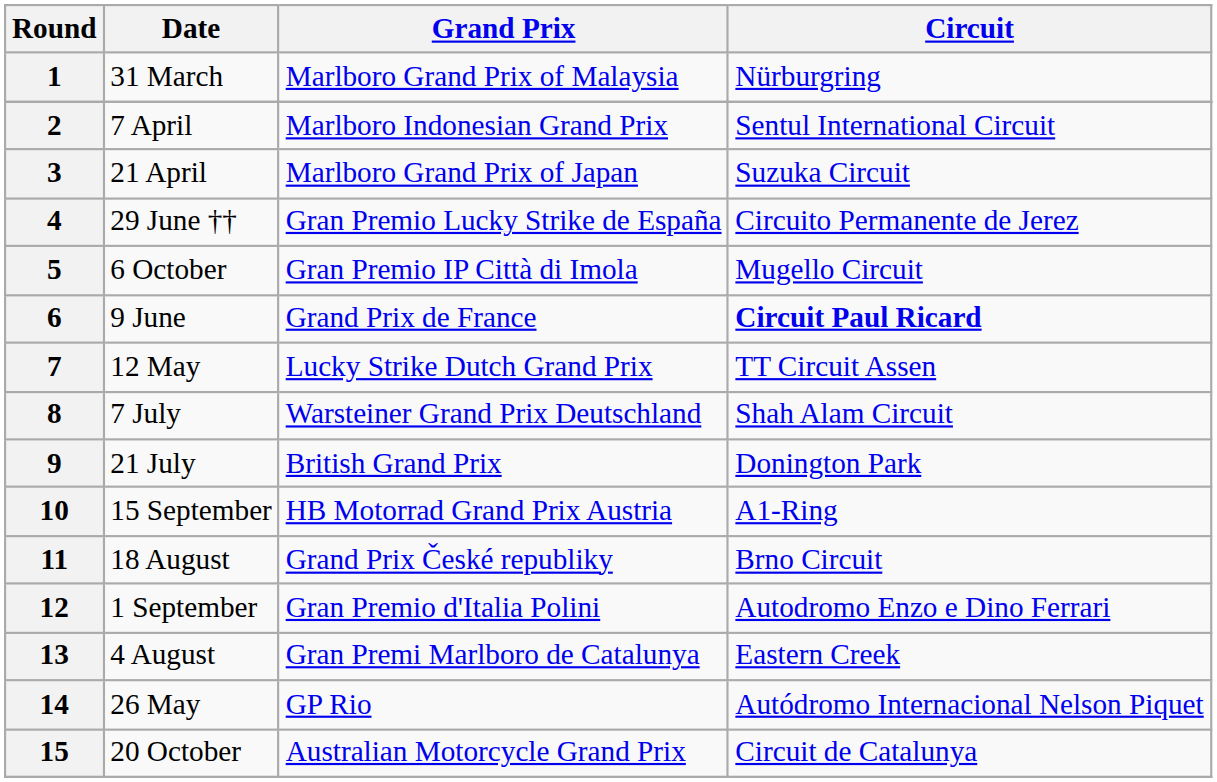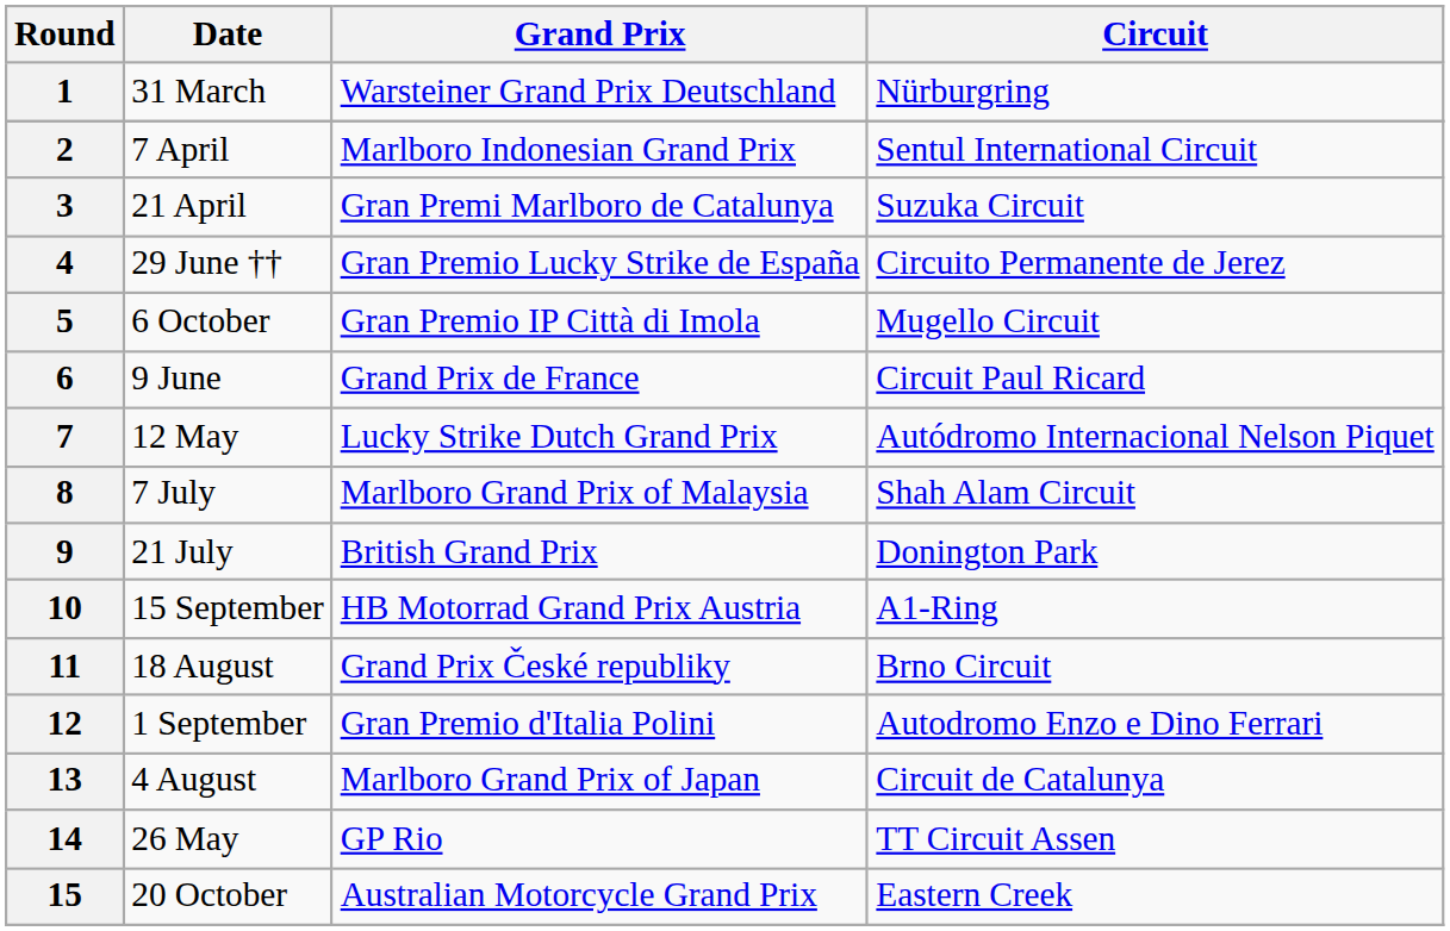1 | Grand Prix: Marlboro Grand Prix of Malaysia -> Warsteiner Grand Prix Deutschland
3 | Grand Prix: Marlboro Grand Prix of Japan -> Gran Premi Marlboro de Catalunya
6 | Circuit: bold -> normal
7 | Circuit: TT Circuit Assen -> Autódromo Internacional Nelson Piquet
8 | Grand Prix: Warsteiner Grand Prix Deutschland -> Marlboro Grand Prix of Malaysia
13 | Grand Prix: Gran Premi Marlboro de Catalunya -> Marlboro Grand Prix of Japan
13 | Circuit: Eastern Creek -> Circuit de Catalunya
14 | Circuit: Autódromo Internacional Nelson Piquet -> TT Circuit Assen
15 | Circuit: Circuit de Catalunya -> Eastern Creek
